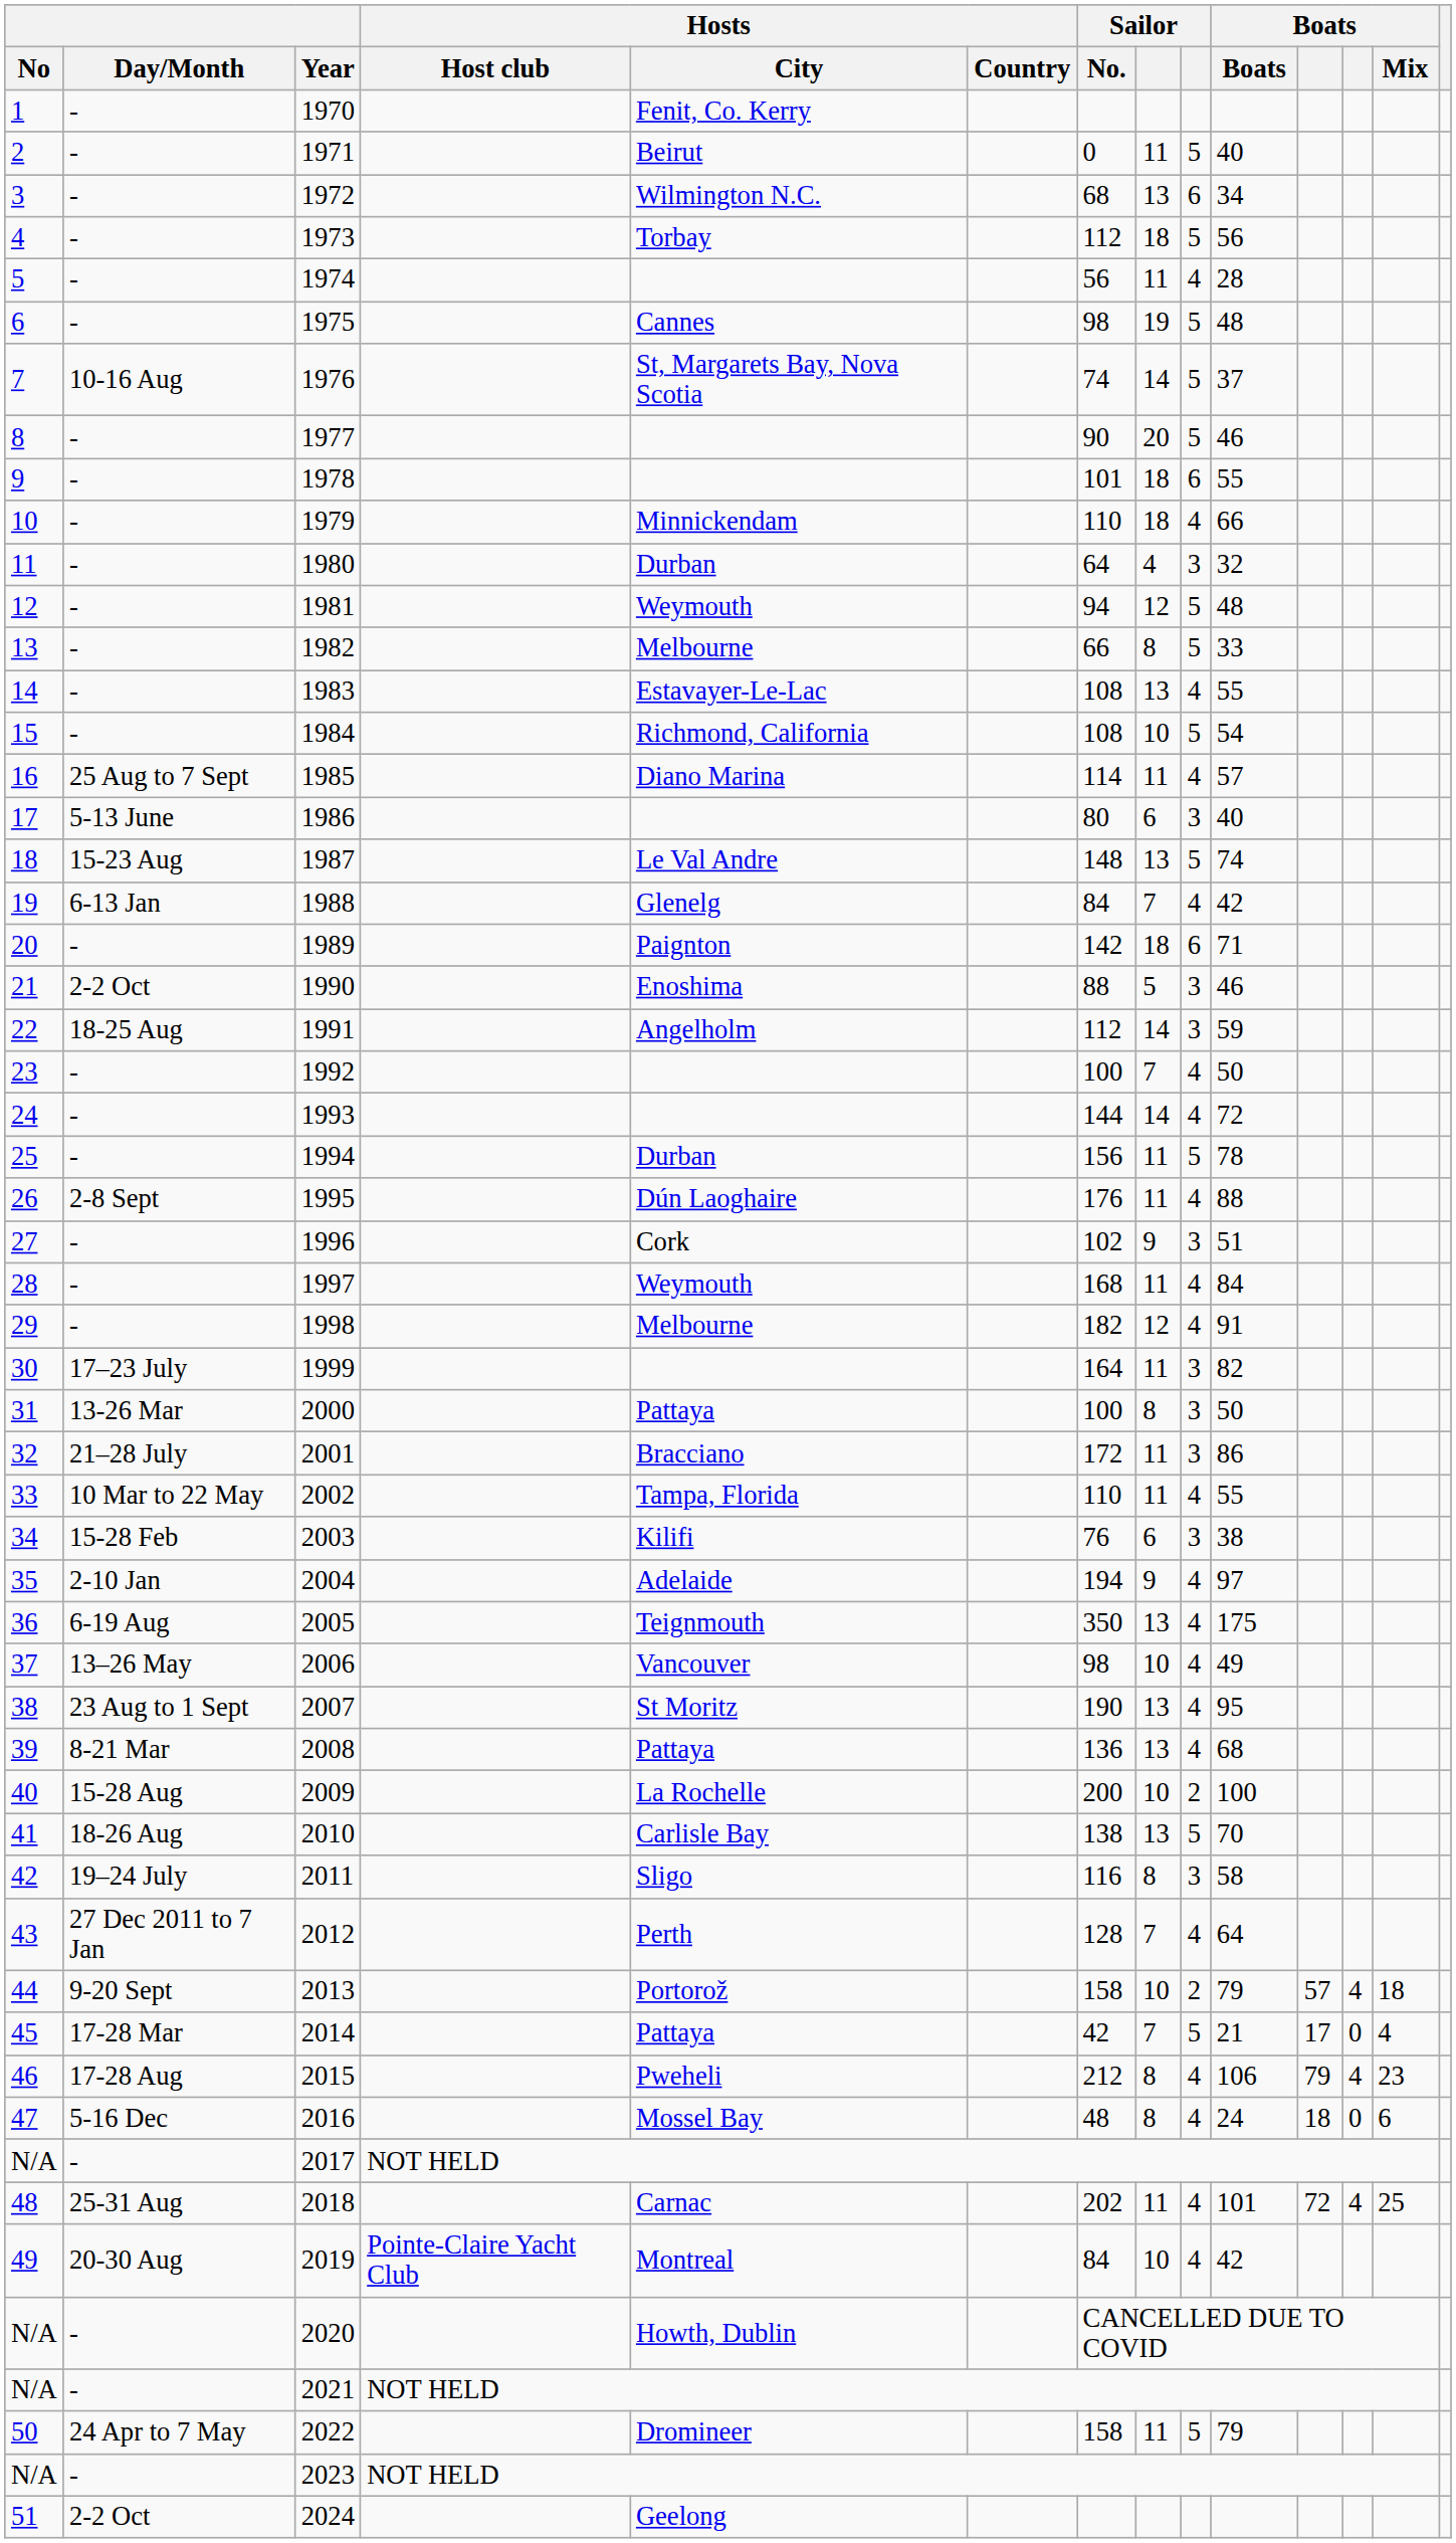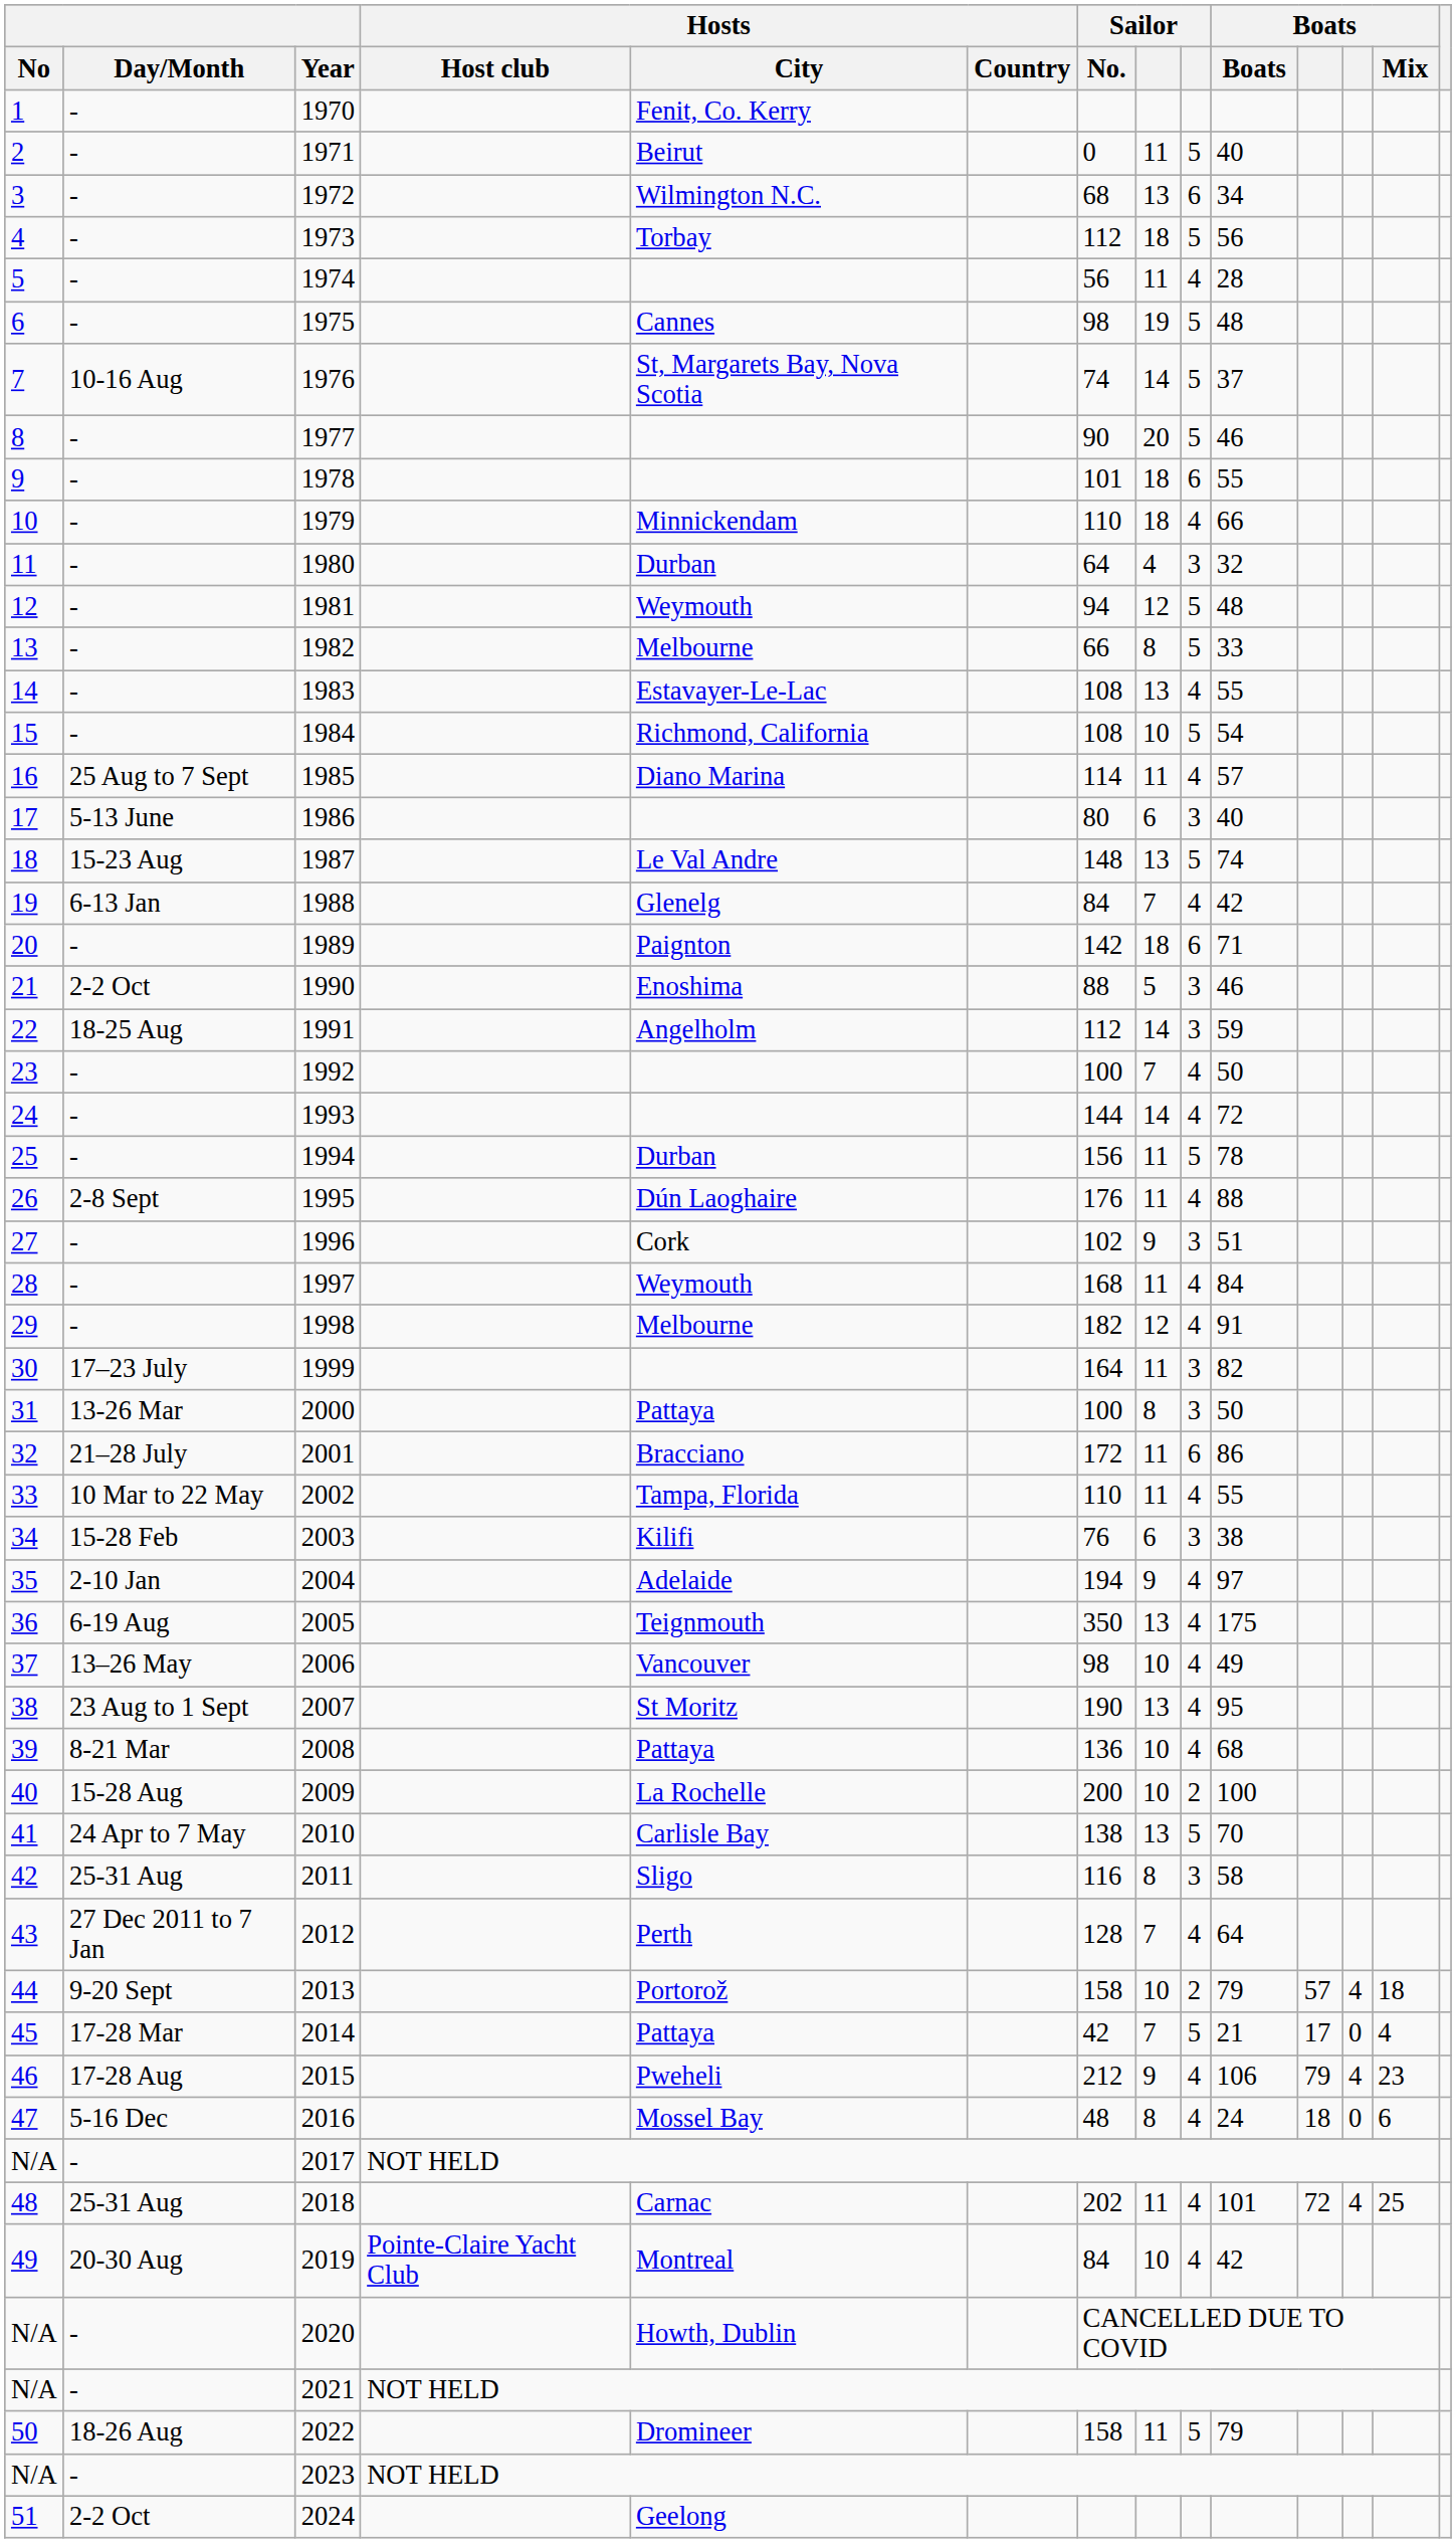2001 | column 9: 3 -> 6
2008 | column 8: 13 -> 10
2010 | Day/Month: 18-26 Aug -> 24 Apr to 7 May
2011 | Day/Month: 19–24 July -> 25-31 Aug
2015 | column 8: 8 -> 9
2022 | Day/Month: 24 Apr to 7 May -> 18-26 Aug
